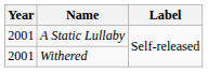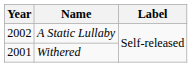A Static Lullaby | Year: 2001 -> 2002
